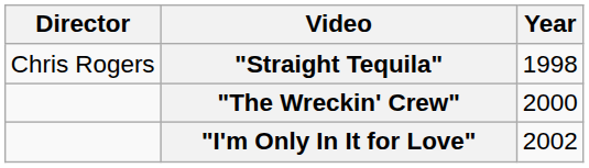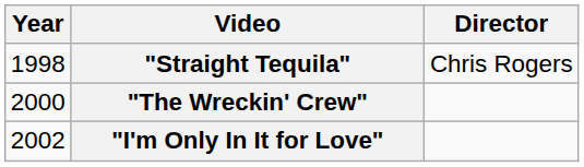columns swapped: Year <-> Director
